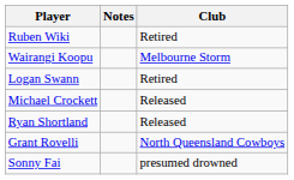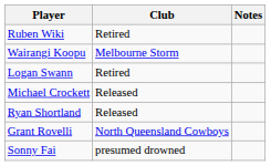columns swapped: Club <-> Notes
